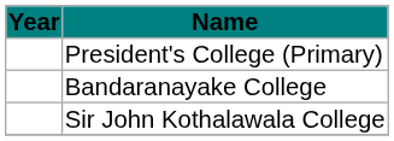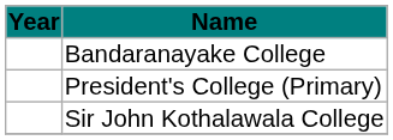rows swapped: Bandaranayake College <-> President's College (Primary)
